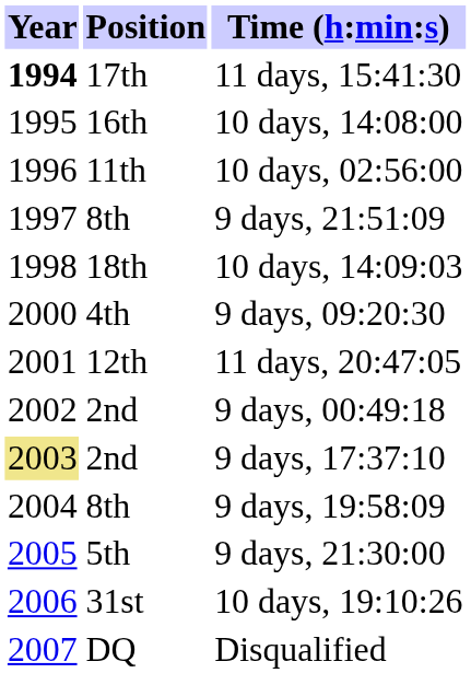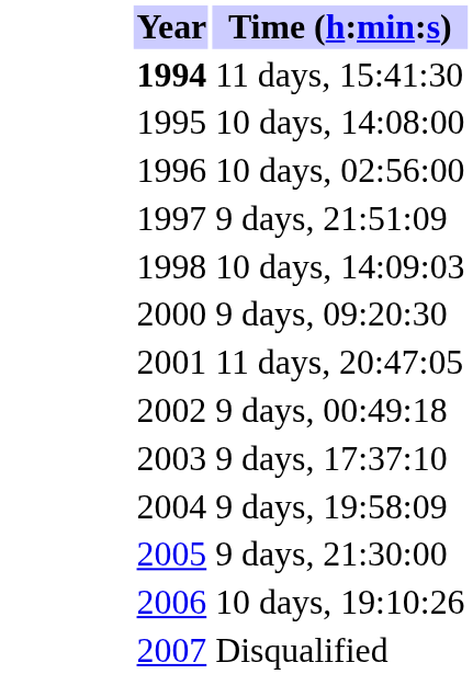- column: Position | 17th | 16th | 11th | 8th | 18th | 4th | 12th | 2nd | 2nd | 8th | 5th | 31st | DQ
9 days, 17:37:10 | Year: khaki background -> no background
